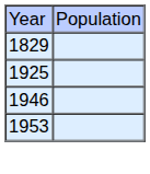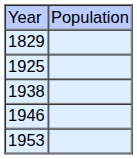+ row: 1938
